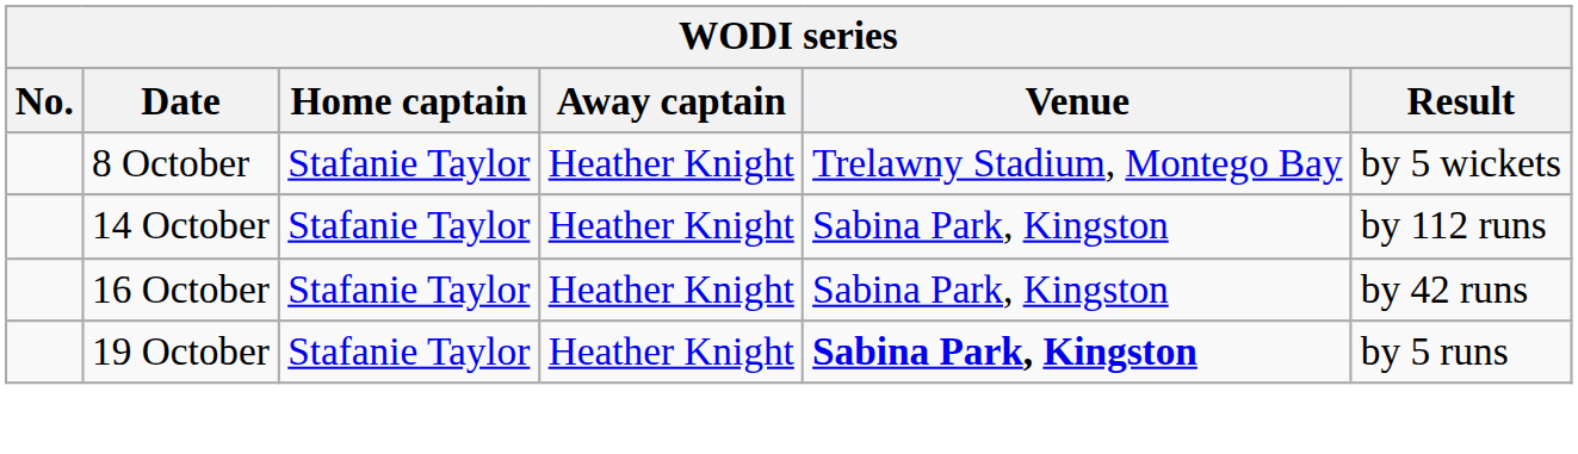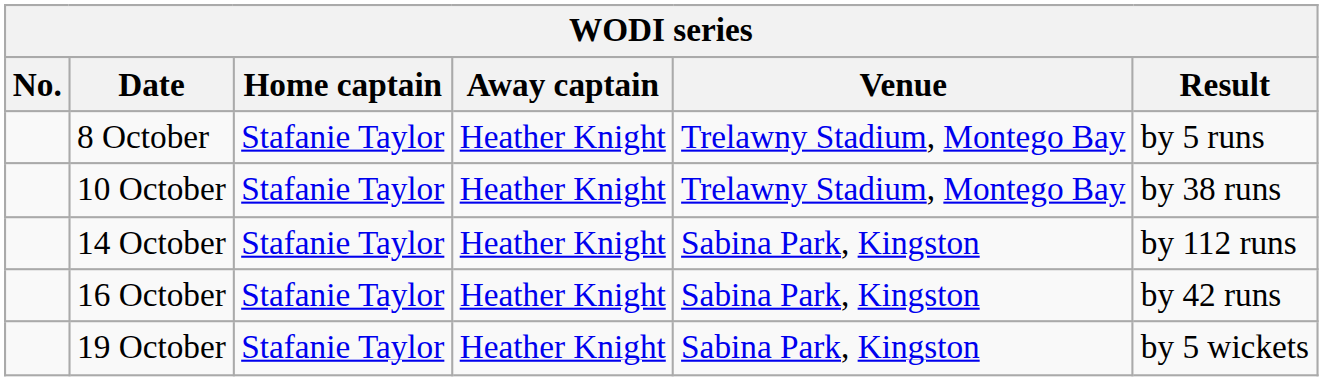8 October | Result: by 5 wickets -> by 5 runs
+ row: 10 October | Stafanie Taylor | Heather Knight | Trelawny Stadium, Montego Bay | by 38 runs
19 October | Venue: bold -> normal
19 October | Result: by 5 runs -> by 5 wickets
